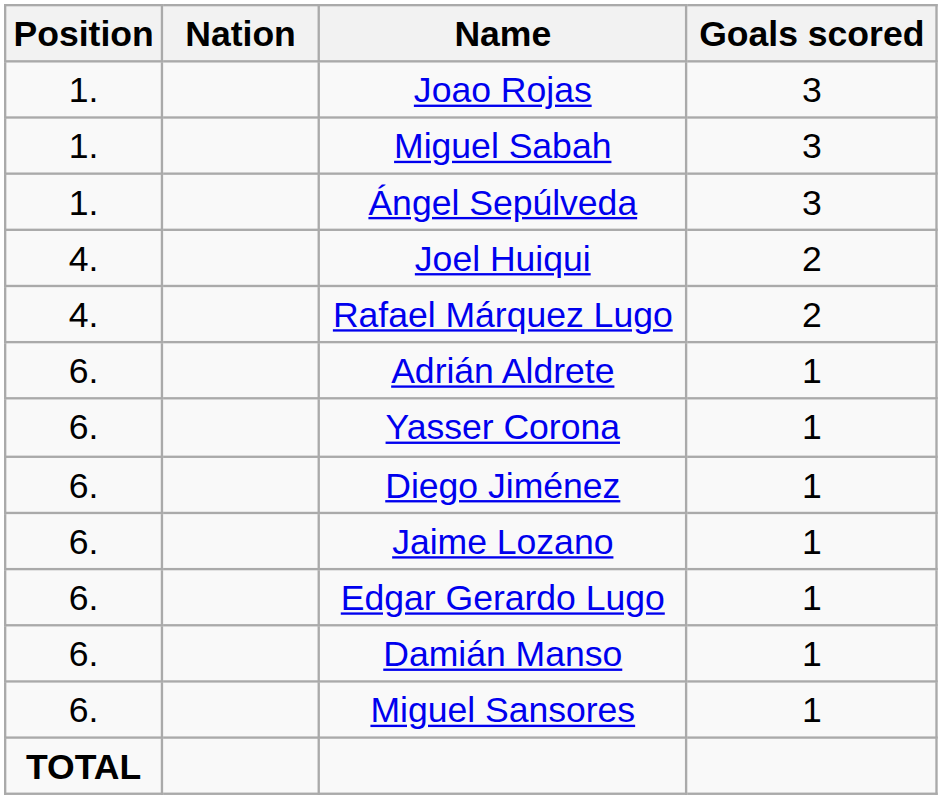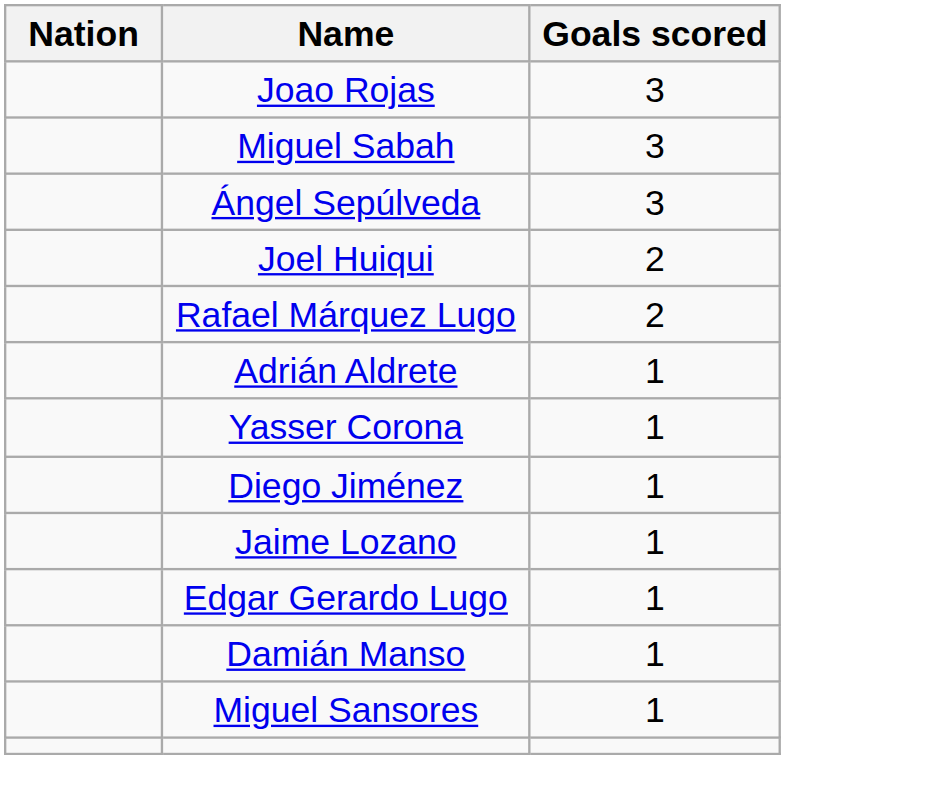- column: Position | 1. | 1. | 1. | 4. | 4. | 6. | 6. | 6. | 6. | 6. | 6. | 6. | TOTAL
